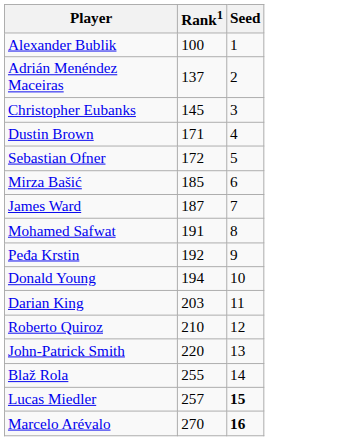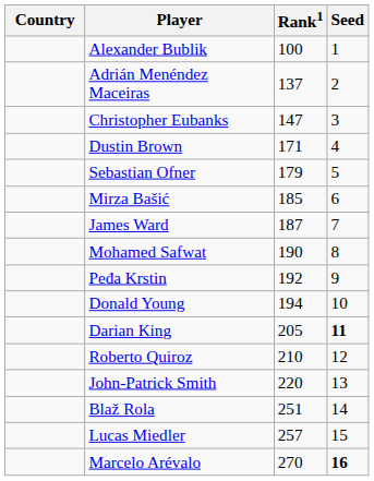+ column: Country
Christopher Eubanks | Rank1: 145 -> 147
Sebastian Ofner | Rank1: 172 -> 179
Mohamed Safwat | Rank1: 191 -> 190
Darian King | Rank1: 203 -> 205
Darian King | Seed: normal -> bold
Blaž Rola | Rank1: 255 -> 251
Lucas Miedler | Seed: bold -> normal
